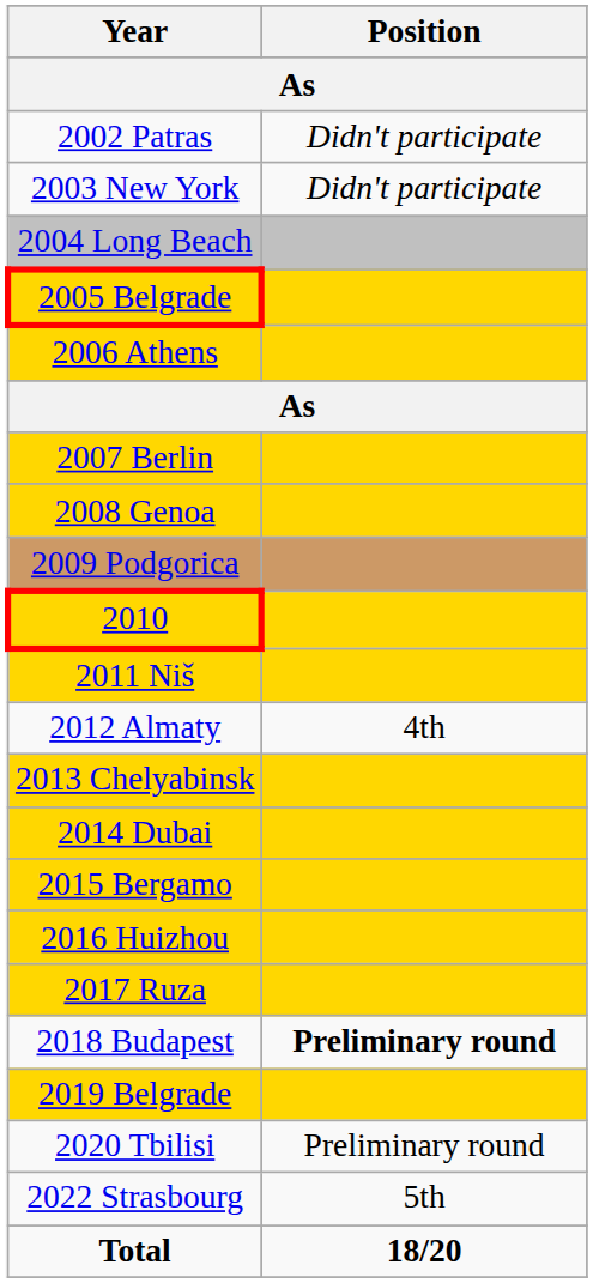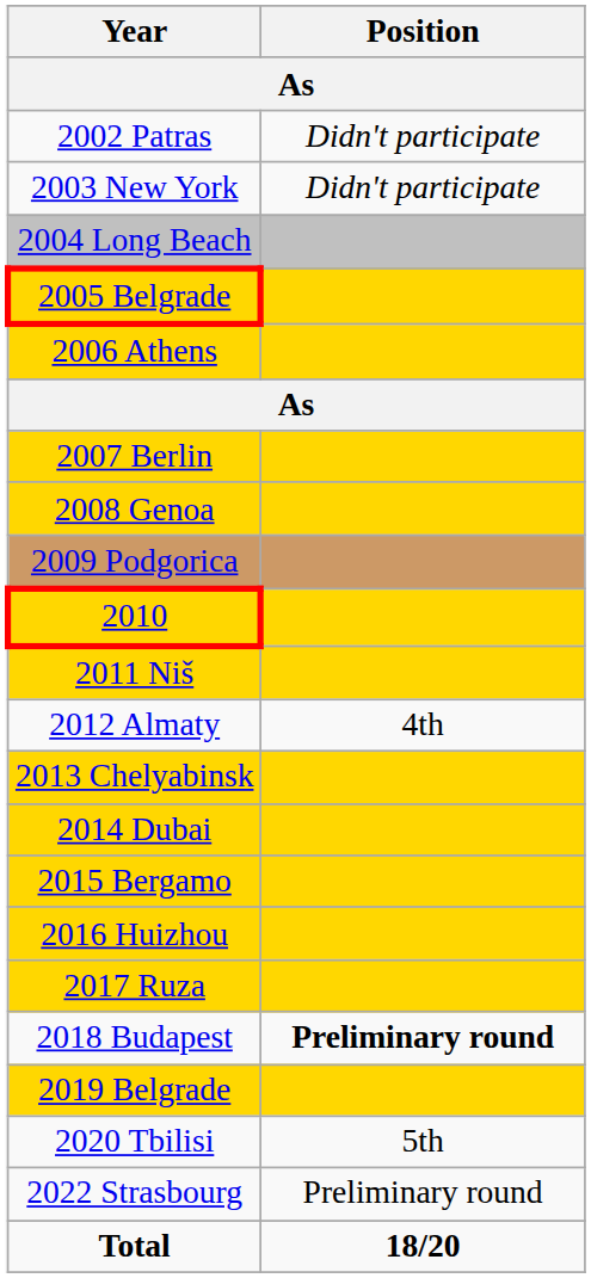2020 Tbilisi | Position: Preliminary round -> 5th
2022 Strasbourg | Position: 5th -> Preliminary round
